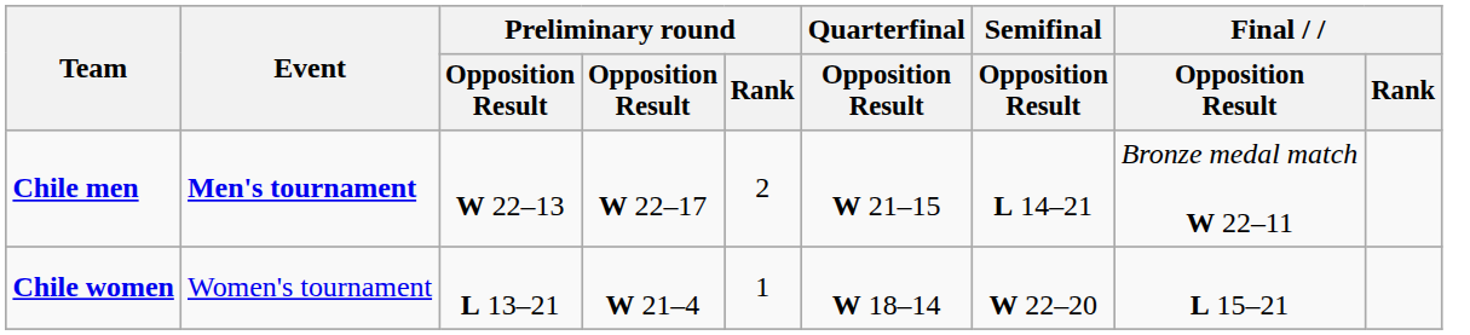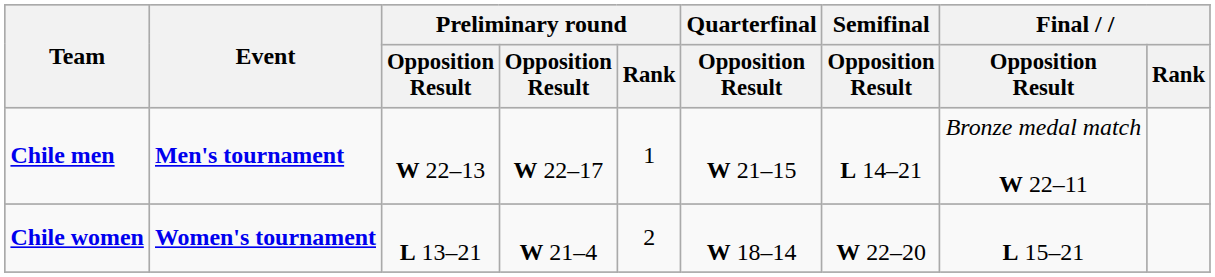Chile men | Preliminary round / Rank: 2 -> 1
Chile women | Event: normal -> bold
Chile women | Preliminary round / Rank: 1 -> 2
